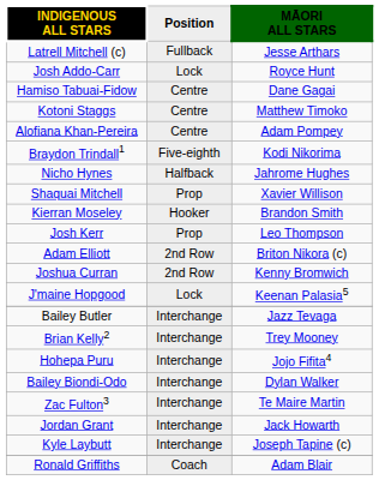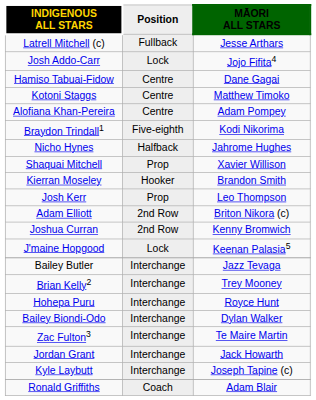Josh Addo-Carr | MĀORI ALL STARS: Royce Hunt -> Jojo Fifita4
Hohepa Puru | MĀORI ALL STARS: Jojo Fifita4 -> Royce Hunt
